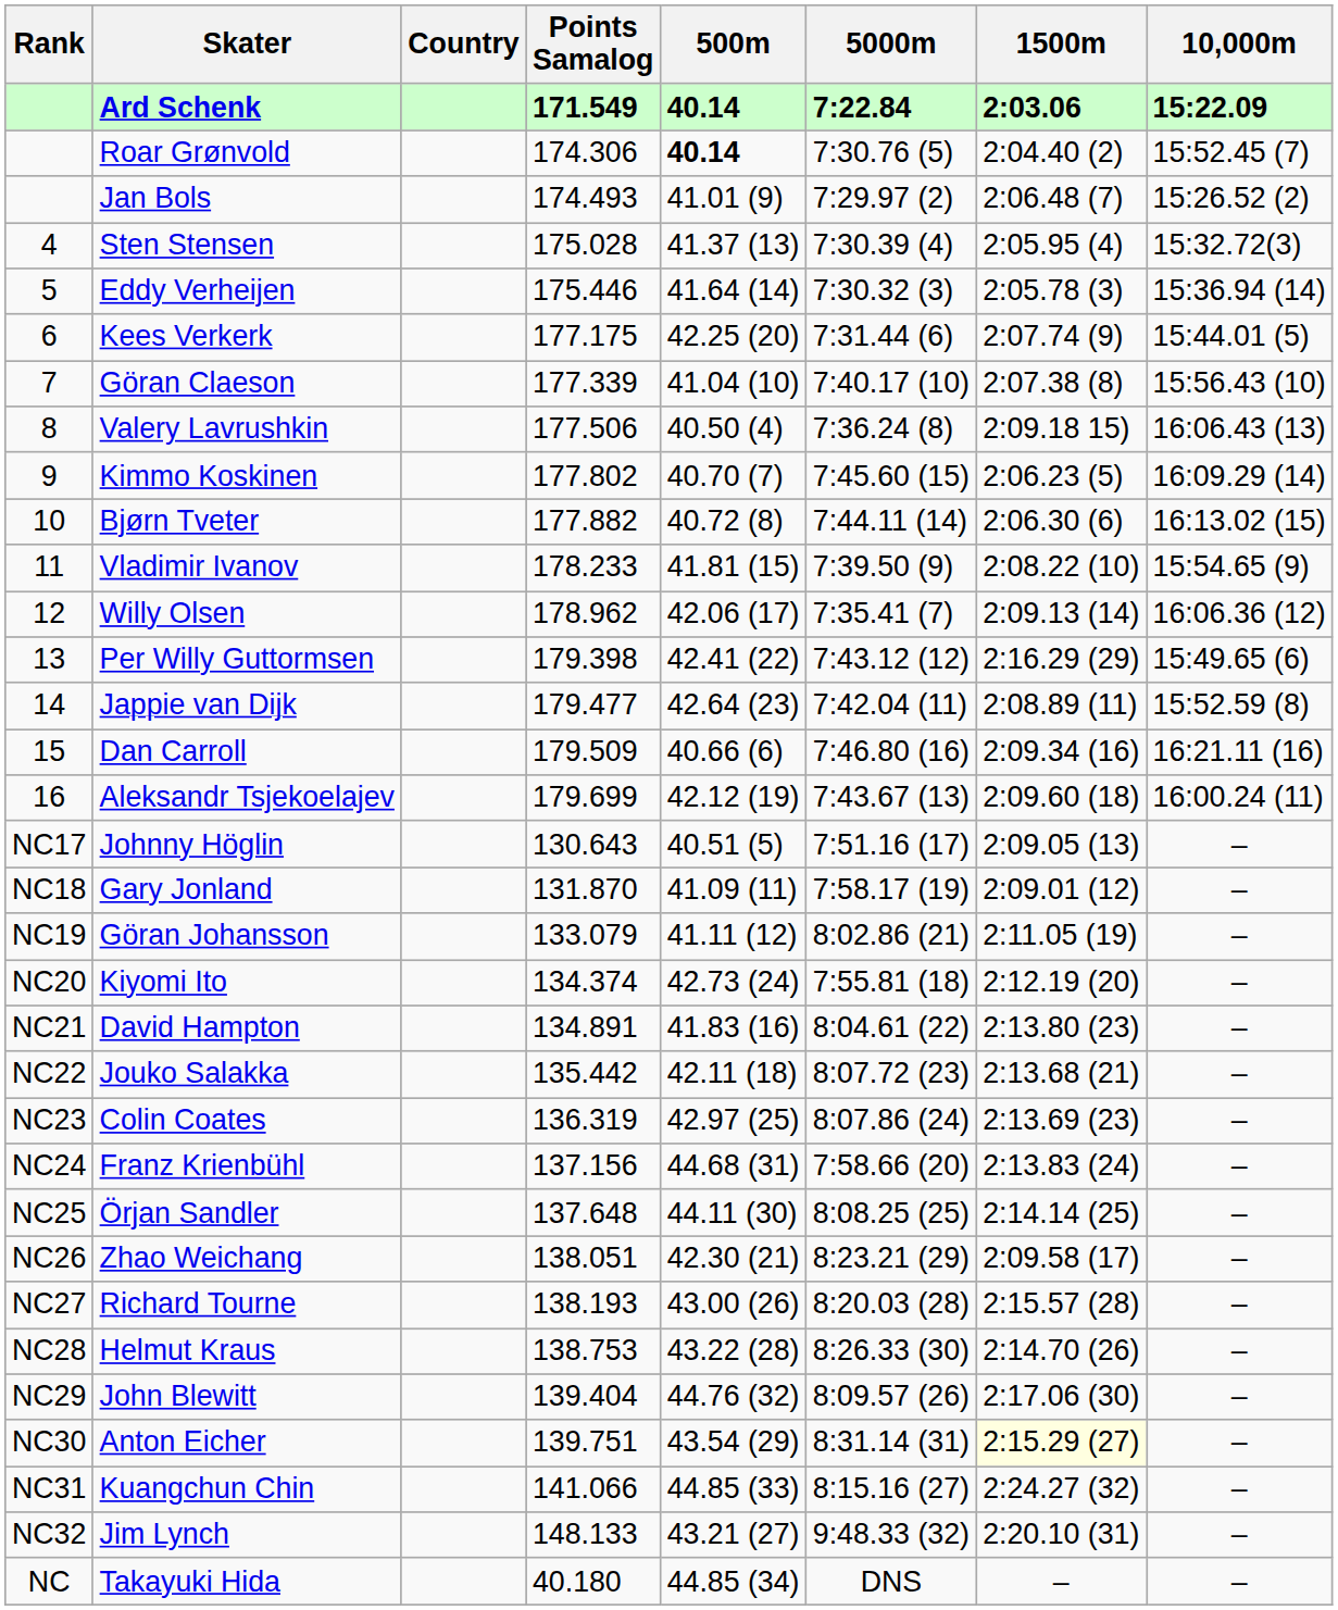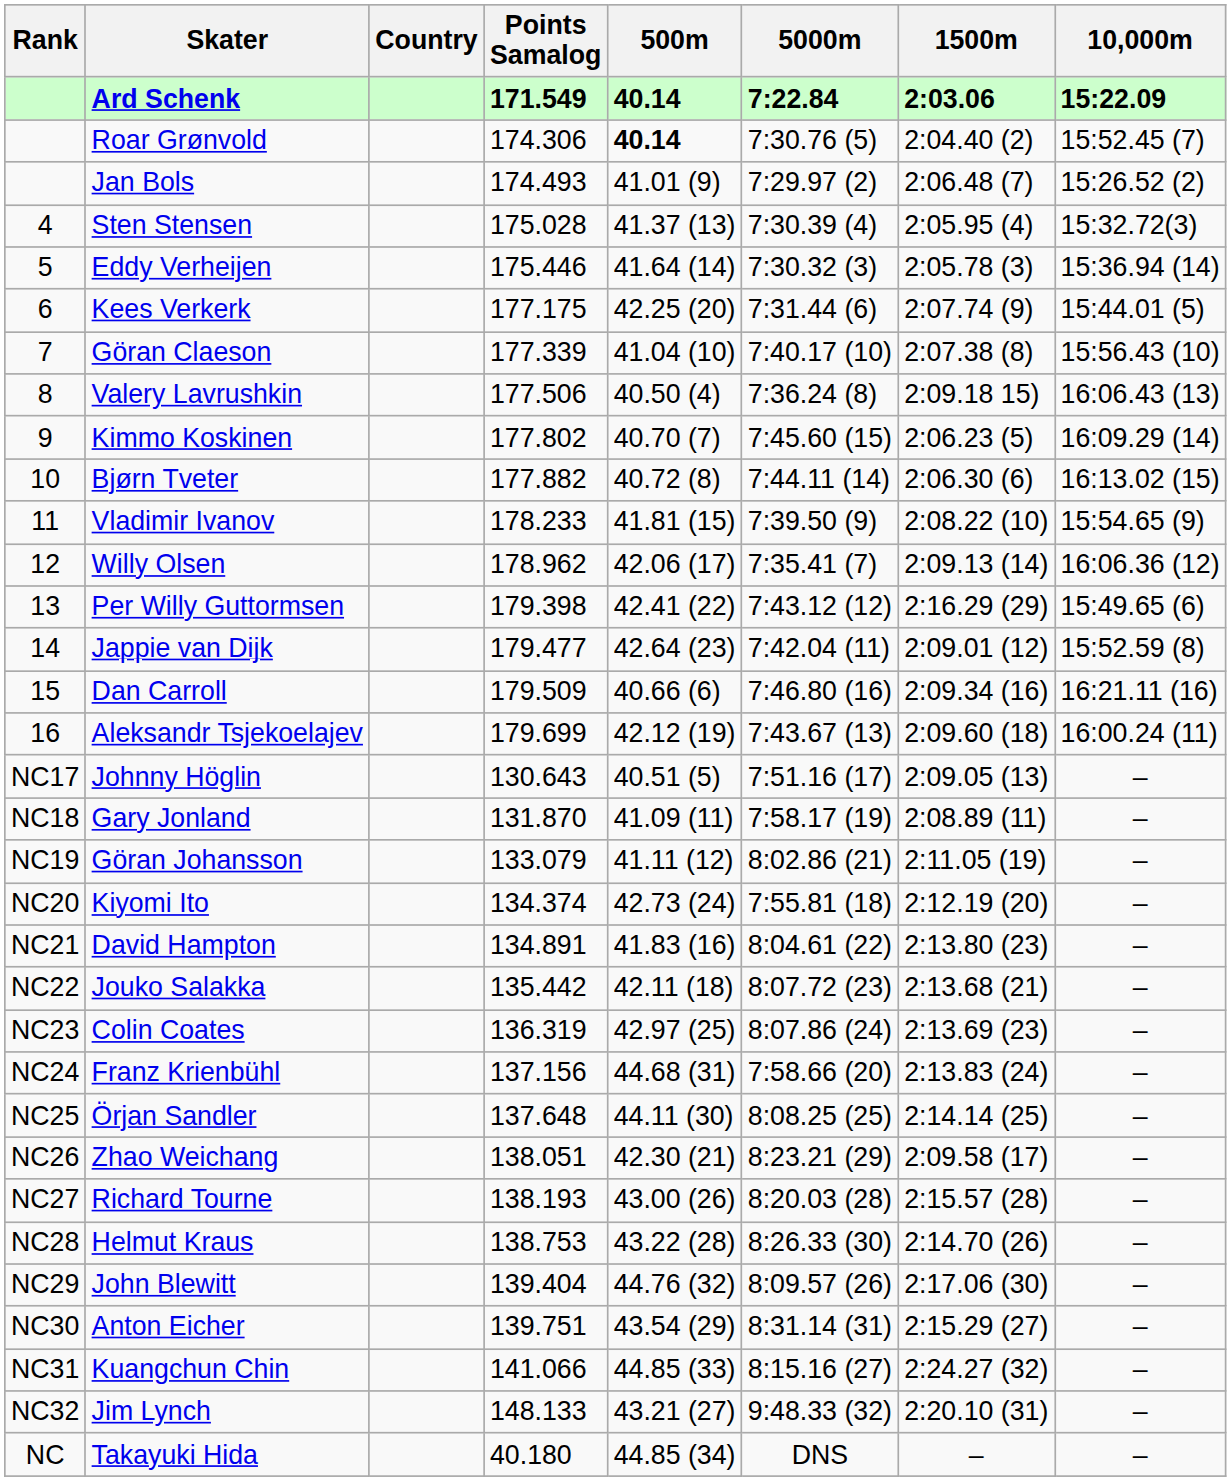Jappie van Dijk | 1500m: 2:08.89 (11) -> 2:09.01 (12)
Gary Jonland | 1500m: 2:09.01 (12) -> 2:08.89 (11)
Anton Eicher | 1500m: lightyellow background -> no background
